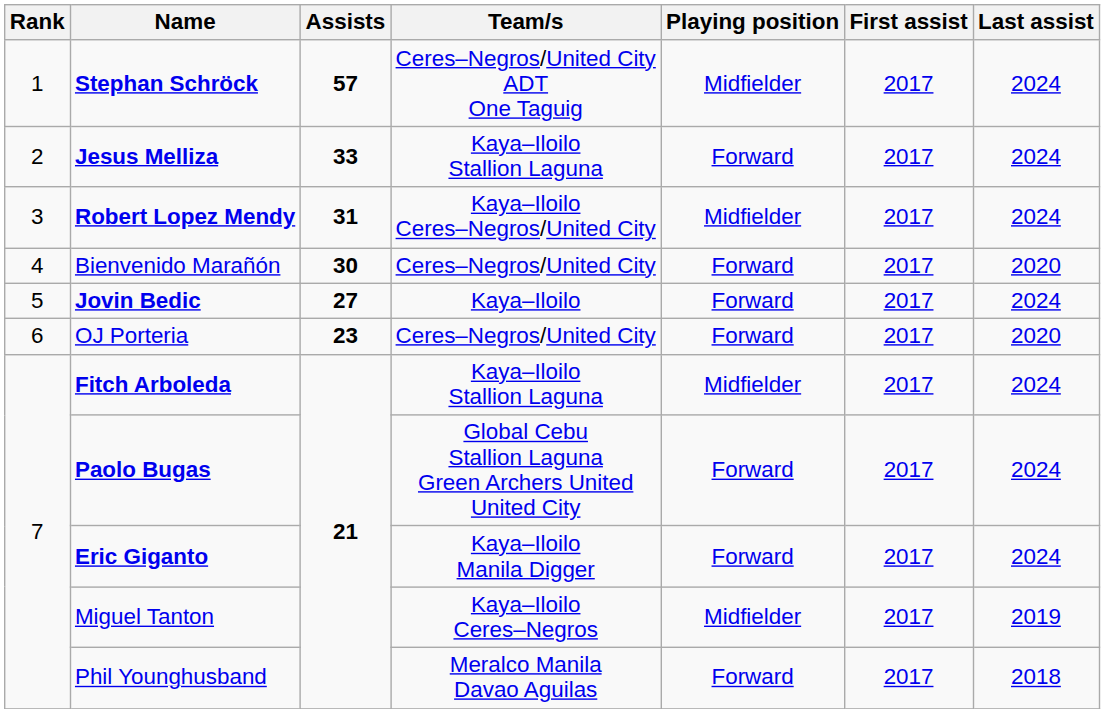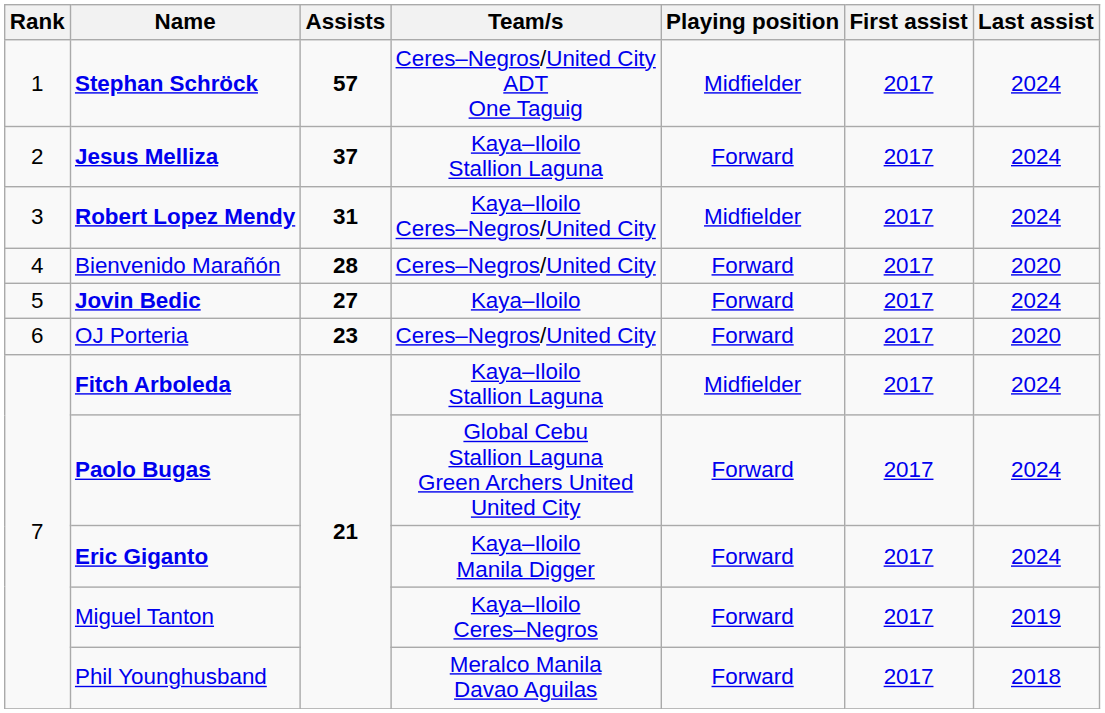Jesus Melliza | Assists: 33 -> 37
Bienvenido Marañón | Assists: 30 -> 28
Miguel Tanton | Playing position: Midfielder -> Forward
